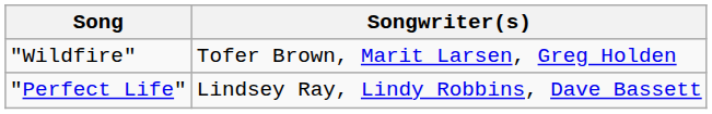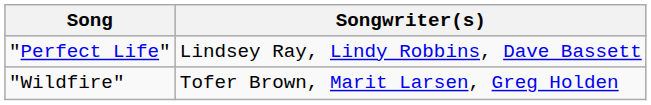rows swapped: "Perfect Life" <-> "Wildfire"
